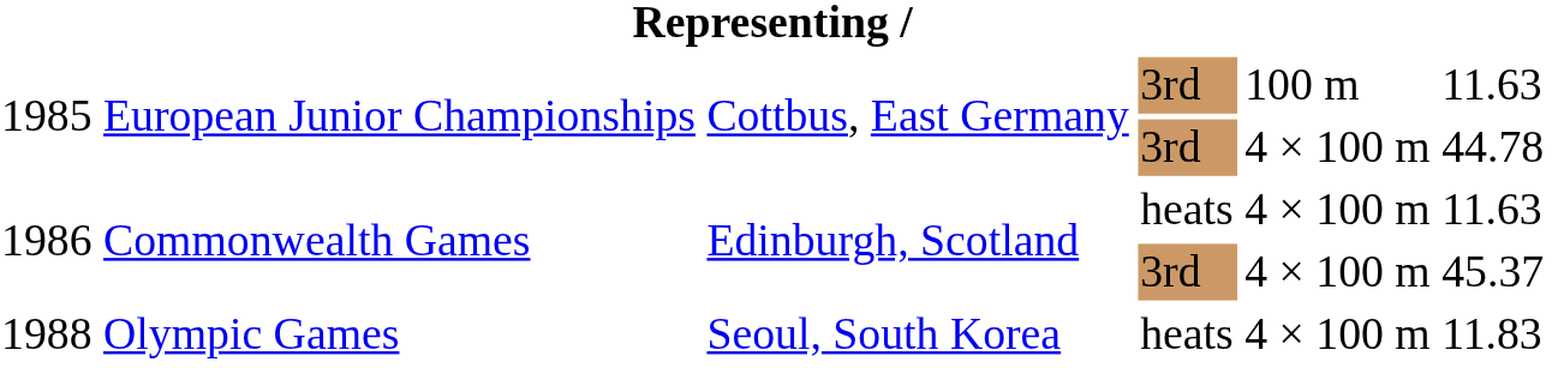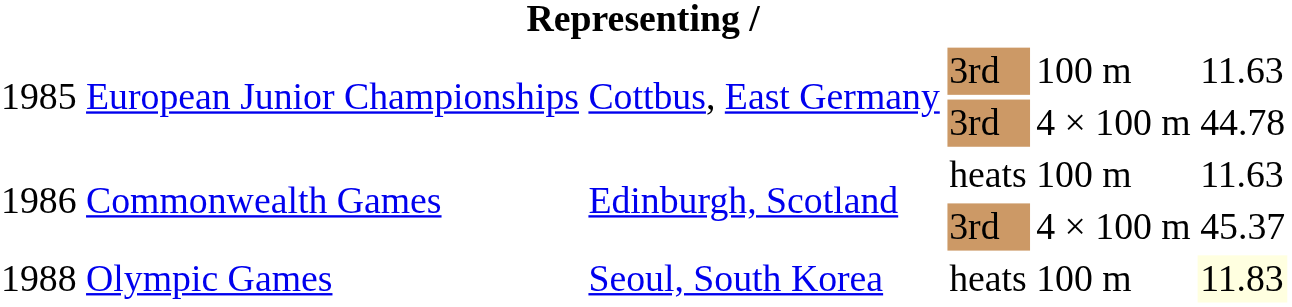1986 / heats | column 5: 4 × 100 m -> 100 m
1988 | column 5: 4 × 100 m -> 100 m
1988 | column 6: no background -> lightyellow background
